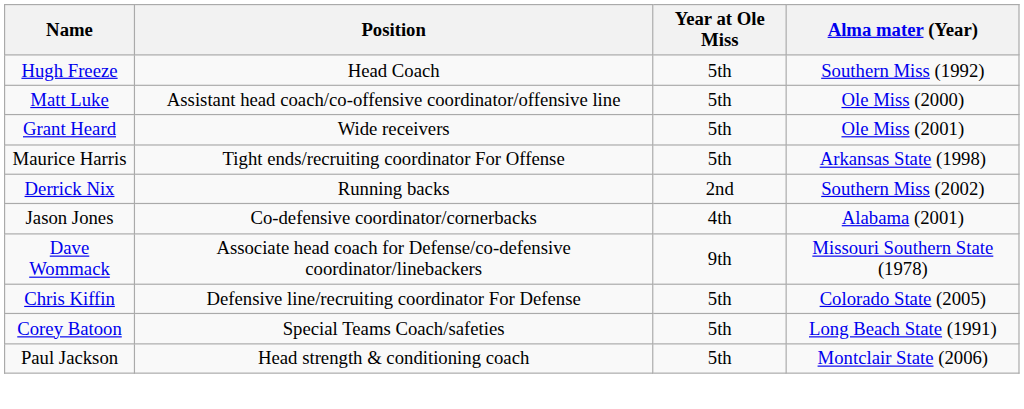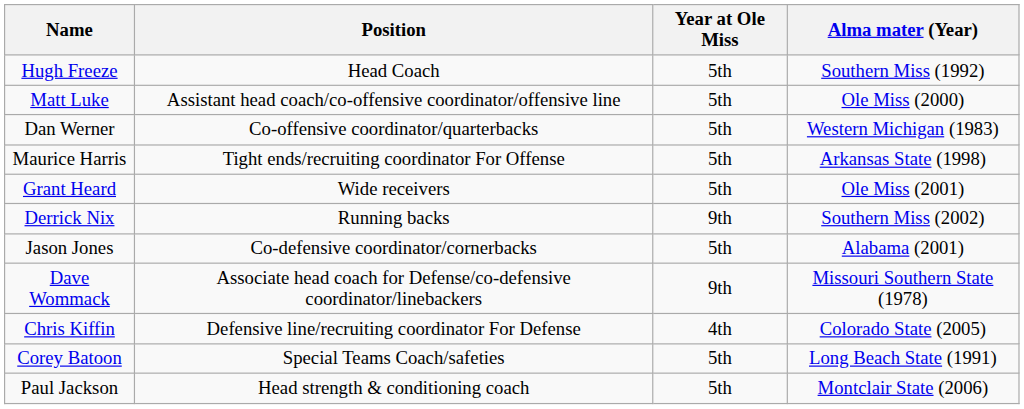+ row: Dan Werner | Co-offensive coordinator/quarterbacks | 5th | Western Michigan (1983)
rows swapped: Maurice Harris <-> Grant Heard
Derrick Nix | Year at Ole Miss: 2nd -> 9th
Jason Jones | Year at Ole Miss: 4th -> 5th
Chris Kiffin | Year at Ole Miss: 5th -> 4th
